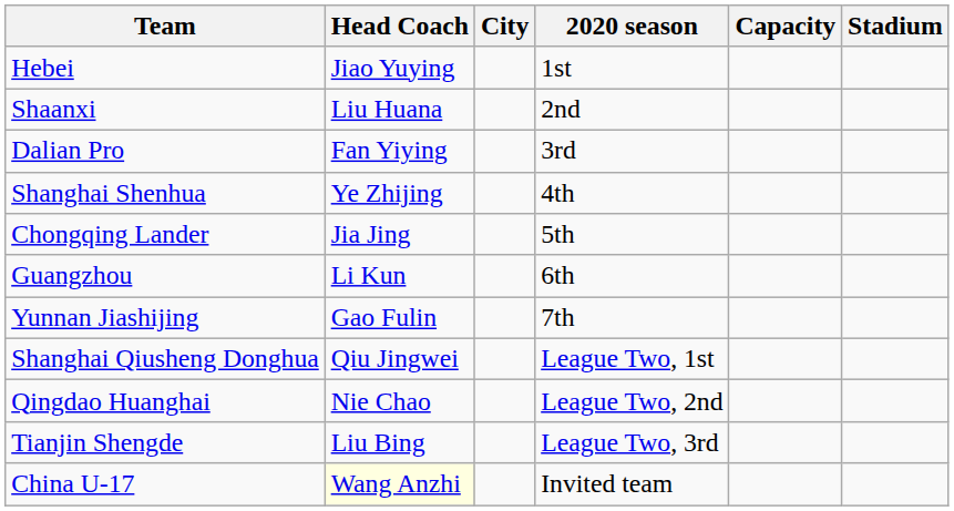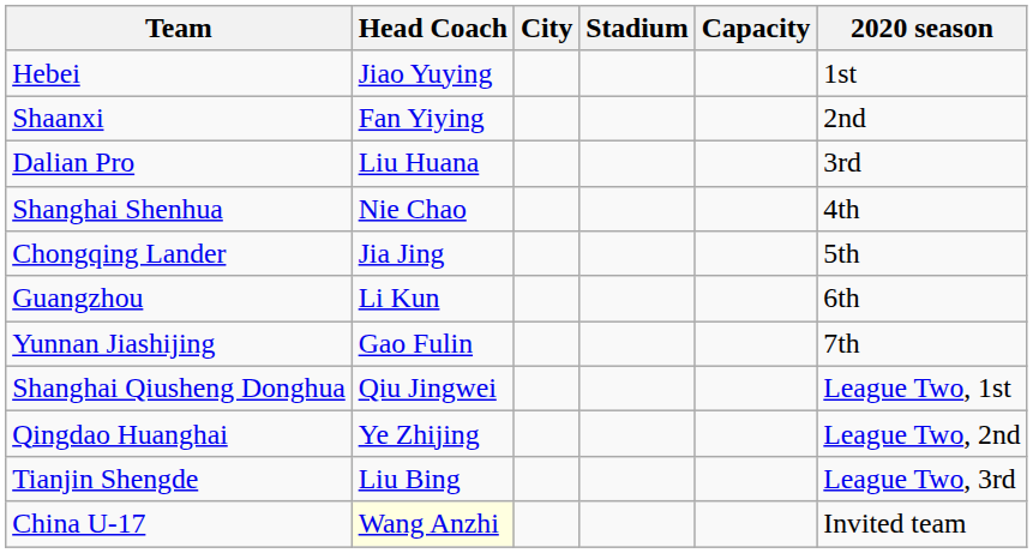columns swapped: Stadium <-> 2020 season
Shaanxi | Head Coach: Liu Huana -> Fan Yiying
Dalian Pro | Head Coach: Fan Yiying -> Liu Huana
Shanghai Shenhua | Head Coach: Ye Zhijing -> Nie Chao
Qingdao Huanghai | Head Coach: Nie Chao -> Ye Zhijing
